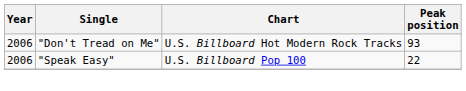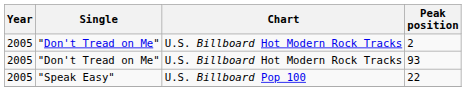+ row: 2005 | "Don't Tread on Me" | U.S. Billboard Hot Modern Rock Tracks | 2
93 | Year: 2006 -> 2005
22 | Year: 2006 -> 2005
